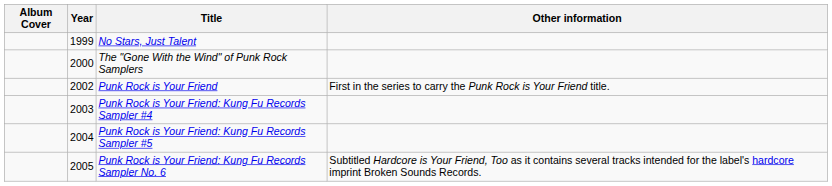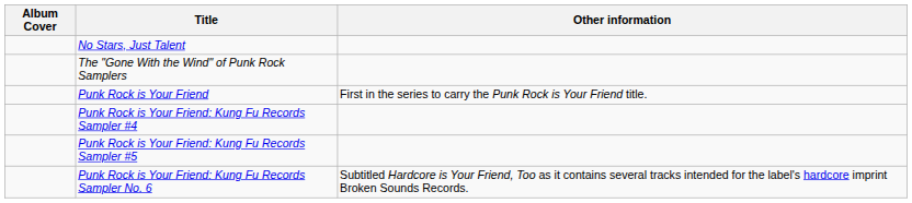- column: Year | 1999 | 2000 | 2002 | 2003 | 2004 | 2005
